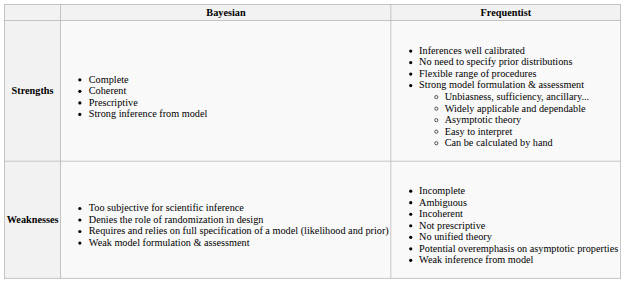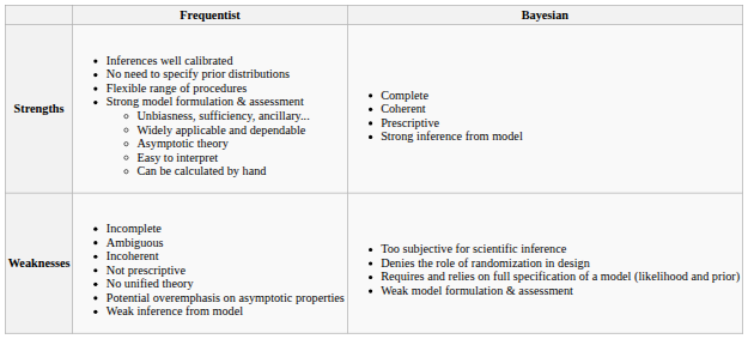columns swapped: Bayesian <-> Frequentist
